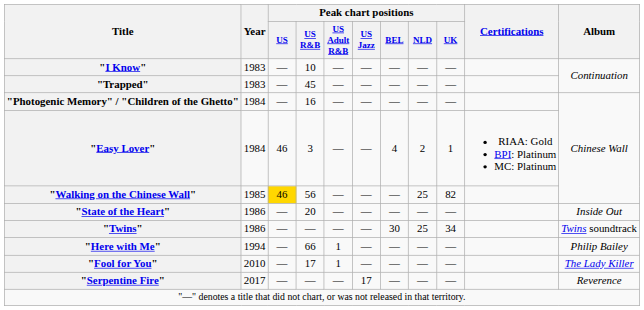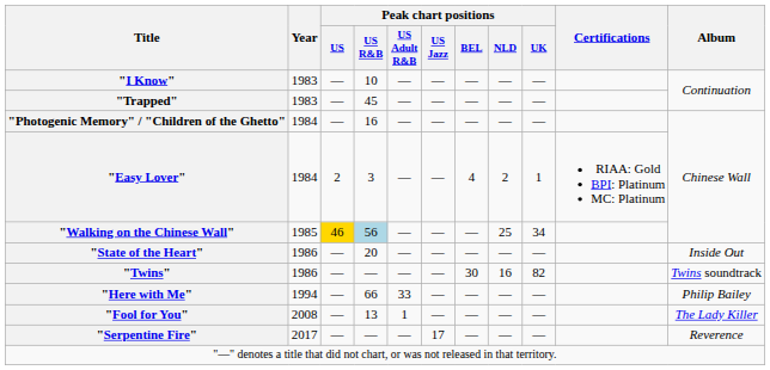"Easy Lover" | Peak chart positions / US: 46 -> 2
"Walking on the Chinese Wall" | Peak chart positions / US R&B: no background -> lightblue background
"Walking on the Chinese Wall" | Peak chart positions / UK: 82 -> 34
"Twins" | Peak chart positions / NLD: 25 -> 16
"Twins" | Peak chart positions / UK: 34 -> 82
"Here with Me" | Peak chart positions / US Adult R&B: 1 -> 33
"Fool for You" | Year: 2010 -> 2008
"Fool for You" | Peak chart positions / US R&B: 17 -> 13
